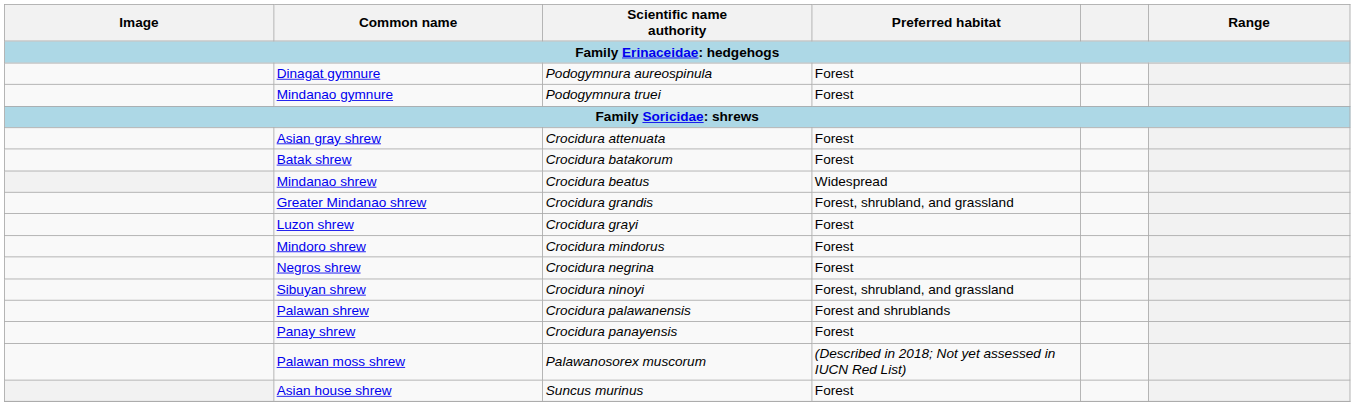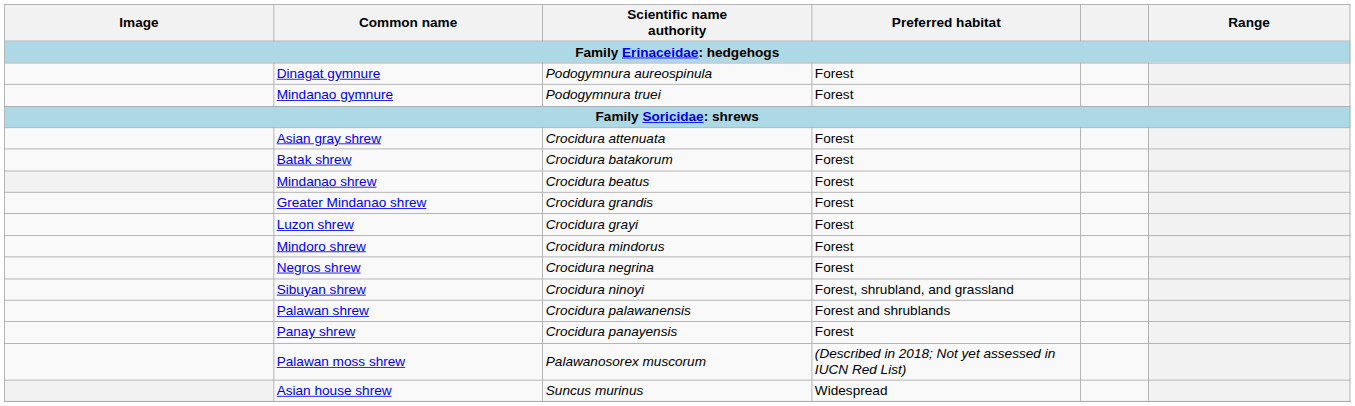Mindanao shrew | Preferred habitat: Widespread -> Forest
Greater Mindanao shrew | Preferred habitat: Forest, shrubland, and grassland -> Forest
Asian house shrew | Preferred habitat: Forest -> Widespread
